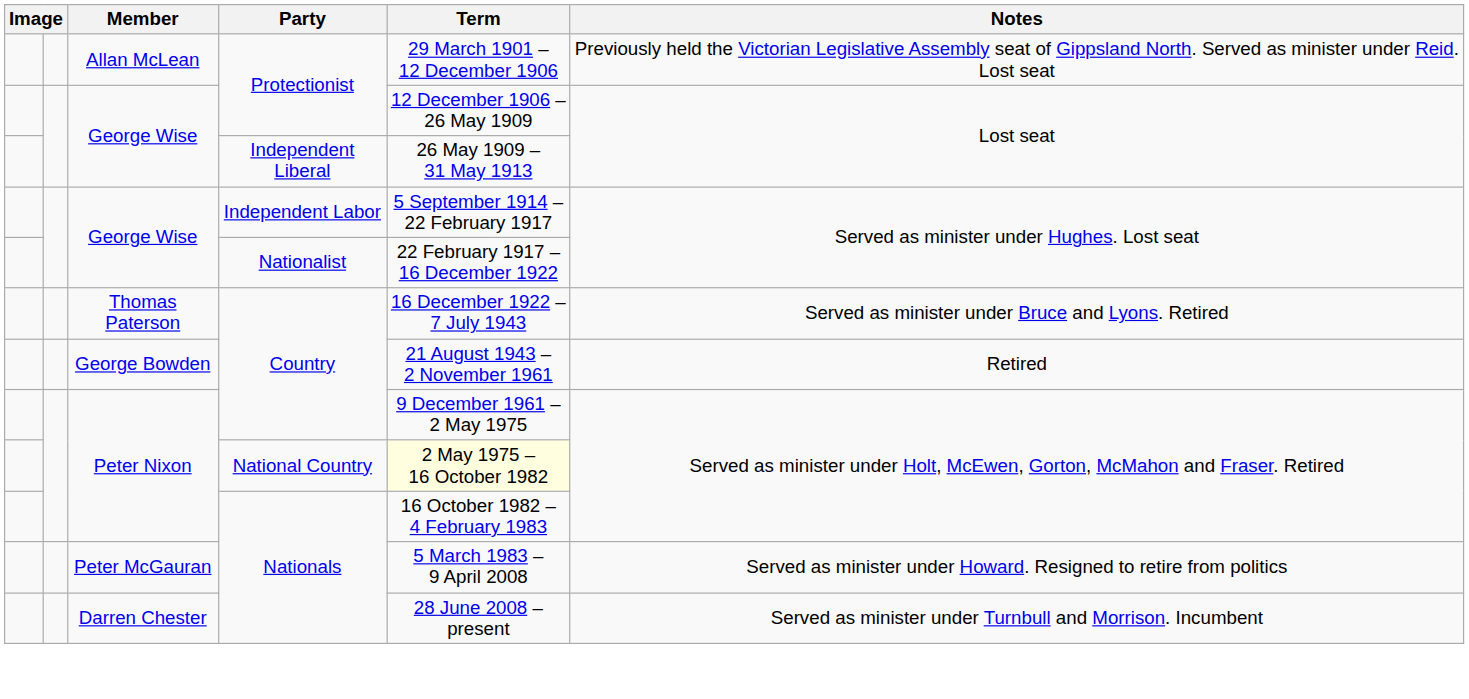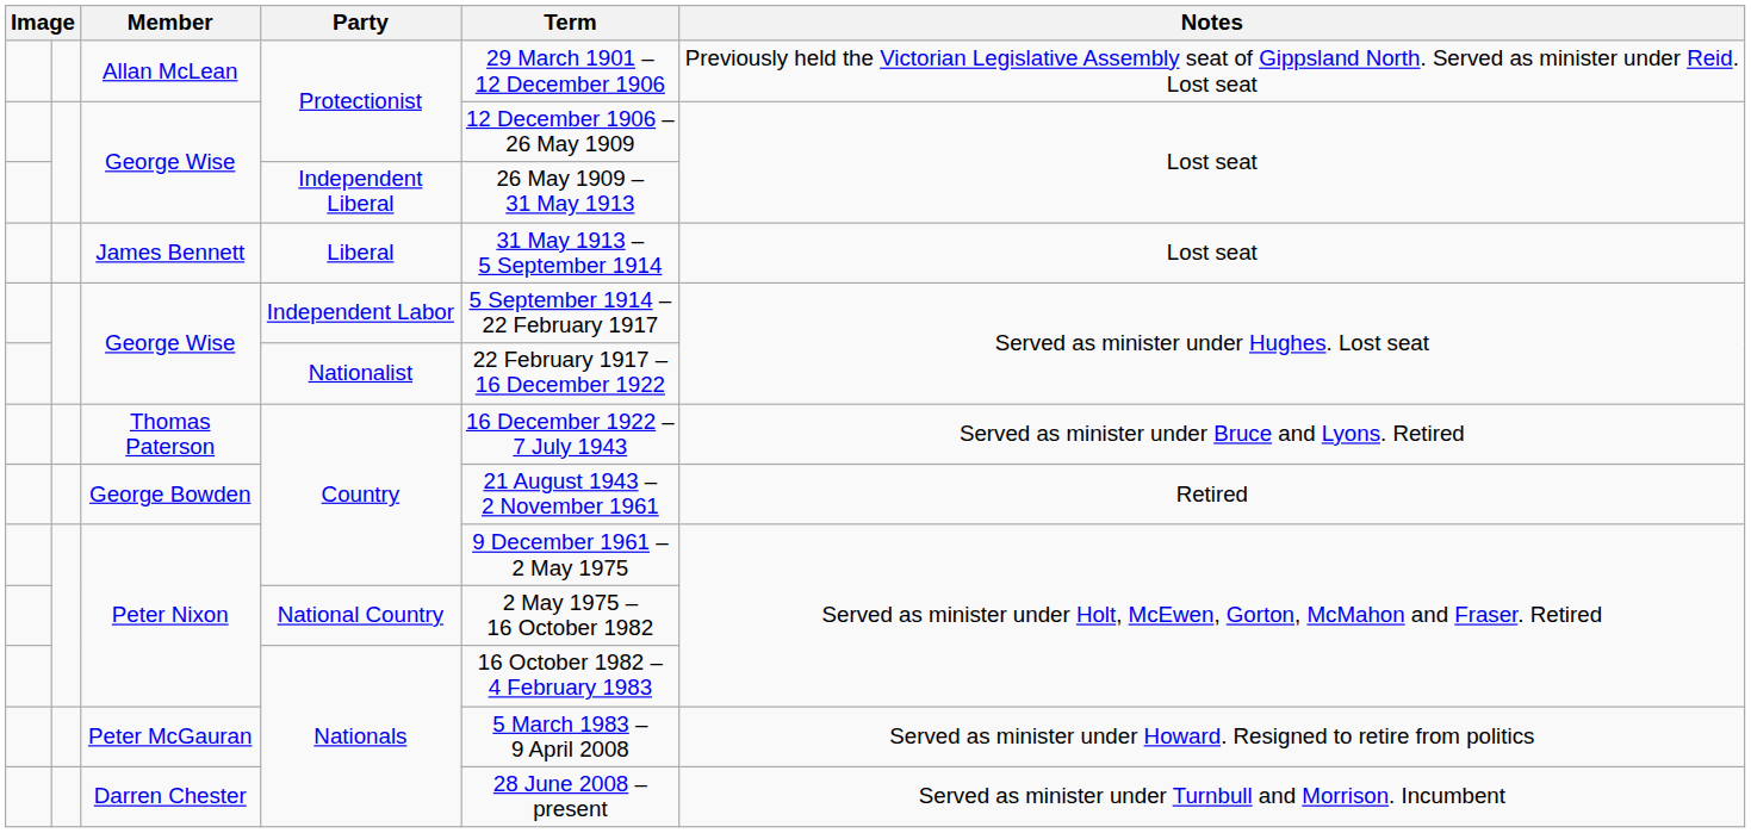+ row: James Bennett | Liberal | 31 May 1913 – 5 September 1914 | Lost seat
Peter Nixon / National Country | Term: lightyellow background -> no background
